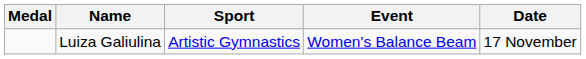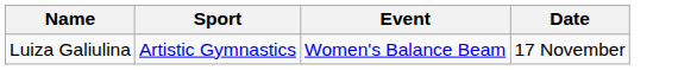- column: Medal
